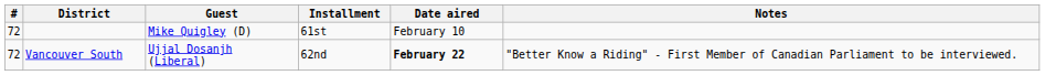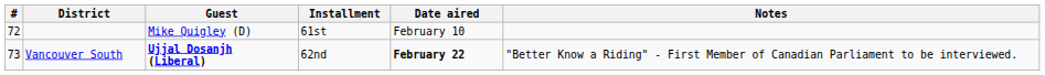Vancouver South | #: 72 -> 73
Vancouver South | Guest: normal -> bold
